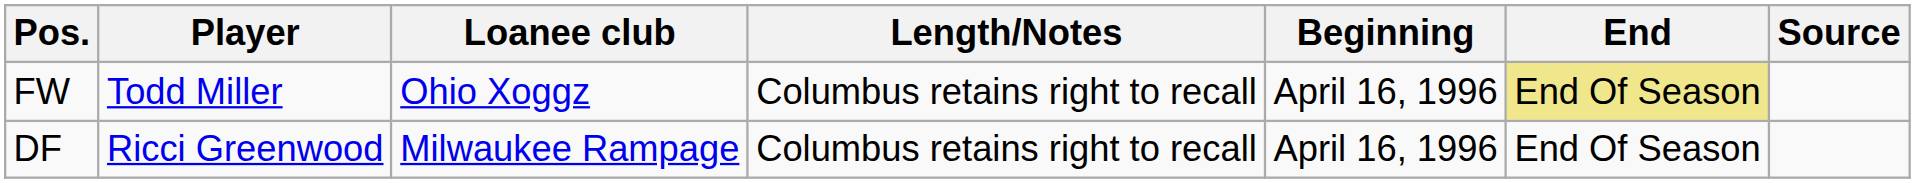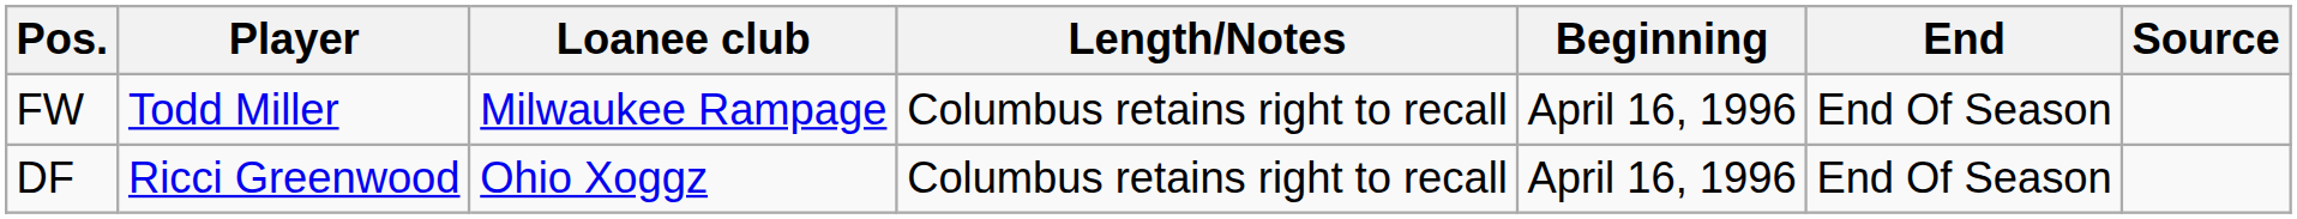FW | Loanee club: Ohio Xoggz -> Milwaukee Rampage
FW | End: khaki background -> no background
DF | Loanee club: Milwaukee Rampage -> Ohio Xoggz
